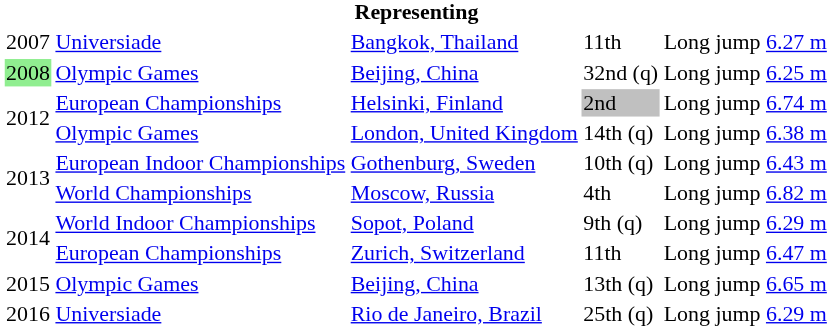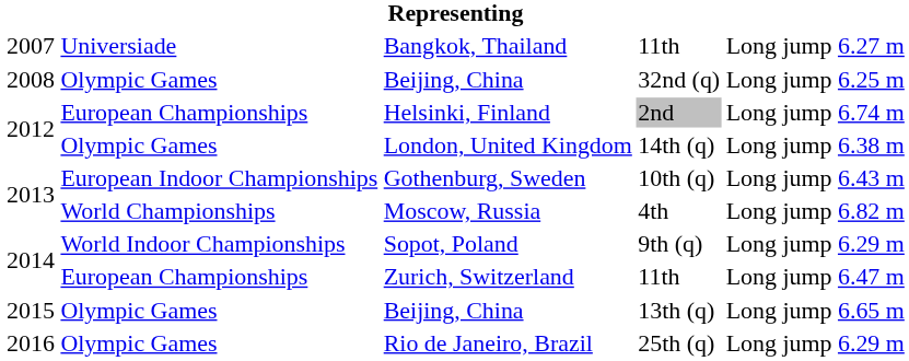Beijing, China / 32nd (q) | column 1: lightgreen background -> no background
Rio de Janeiro, Brazil | column 2: Universiade -> Olympic Games
